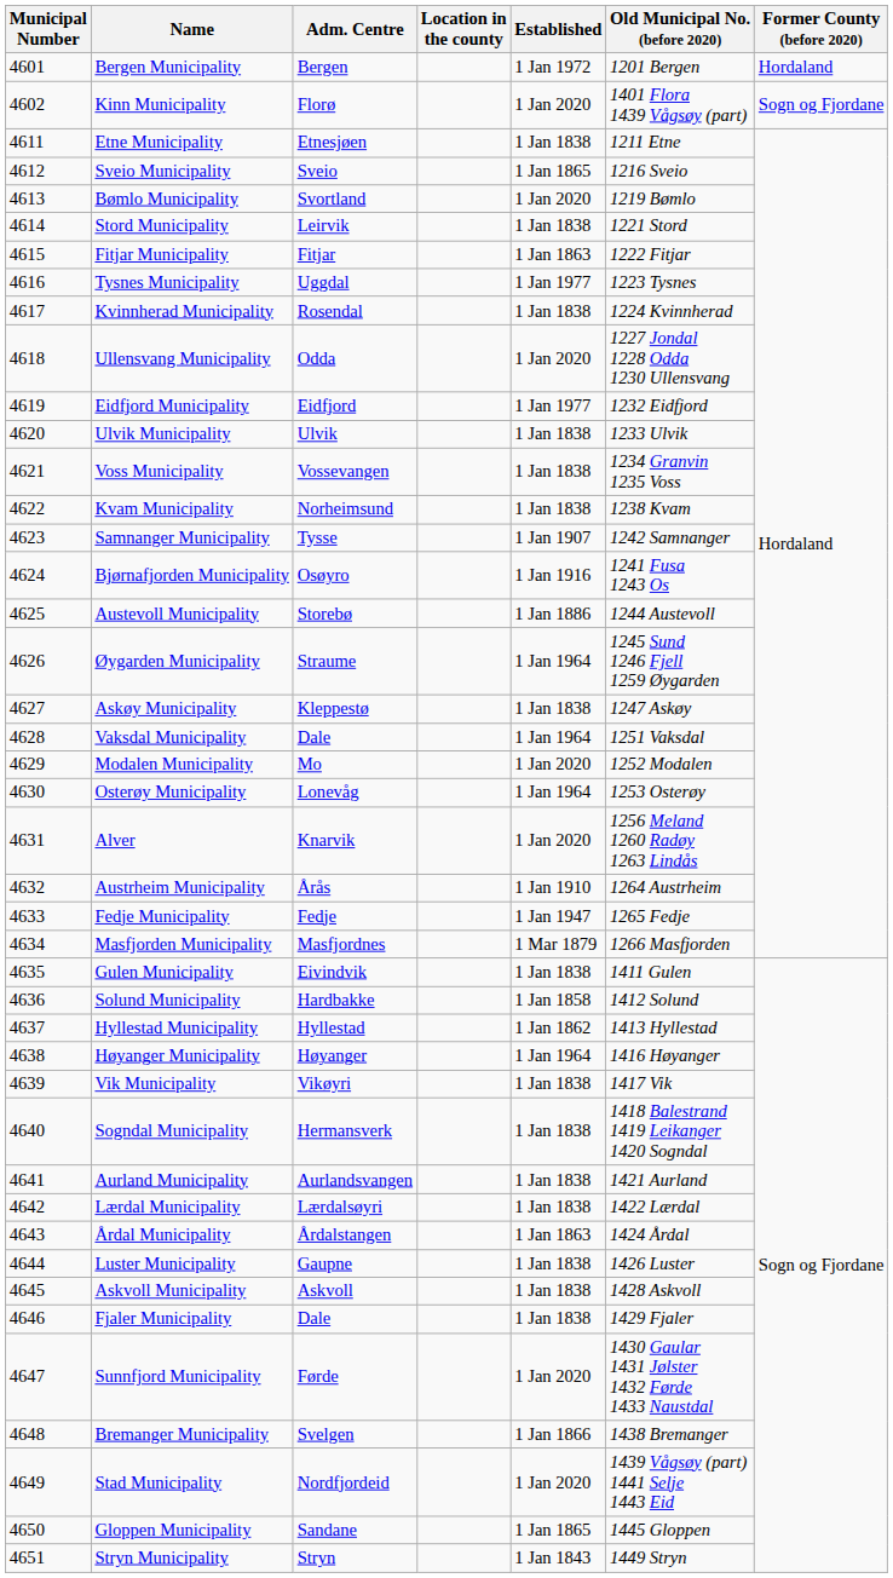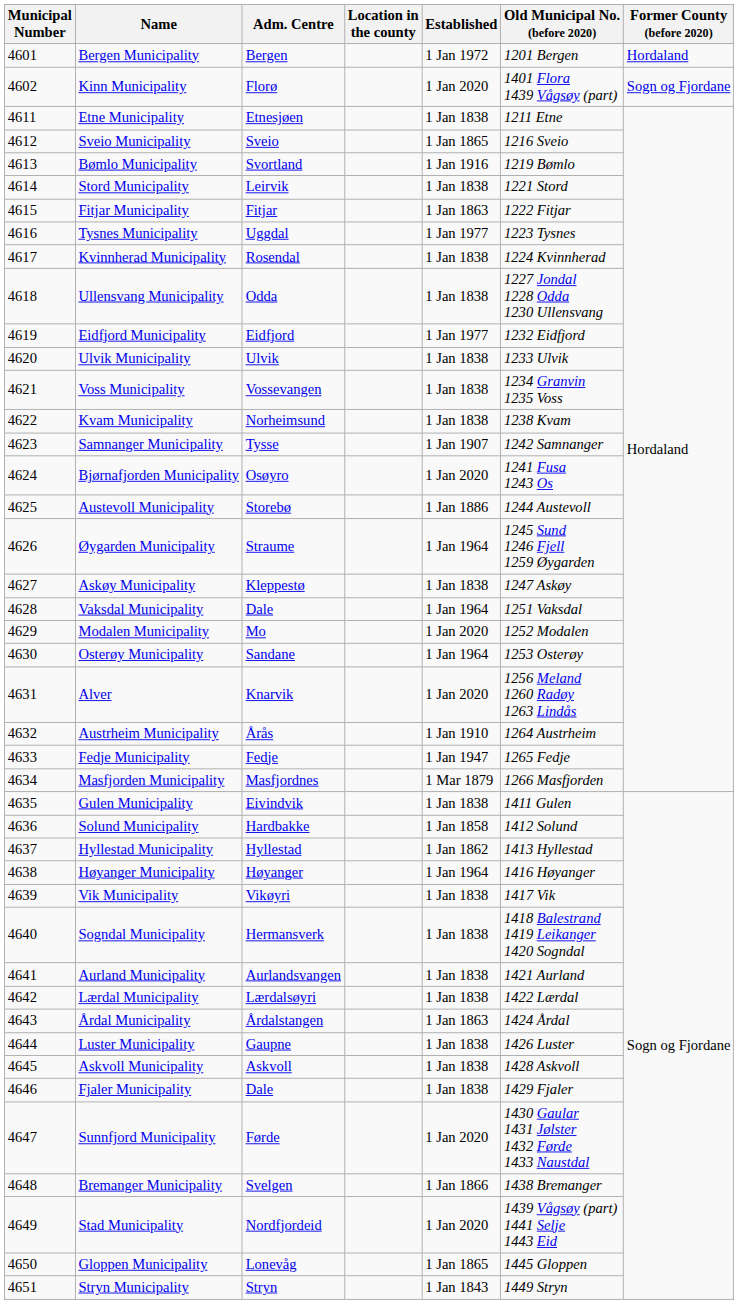Bømlo Municipality | Established: 1 Jan 2020 -> 1 Jan 1916
Ullensvang Municipality | Established: 1 Jan 2020 -> 1 Jan 1838
Bjørnafjorden Municipality | Established: 1 Jan 1916 -> 1 Jan 2020
Osterøy Municipality | Adm. Centre: Lonevåg -> Sandane
Gloppen Municipality | Adm. Centre: Sandane -> Lonevåg
